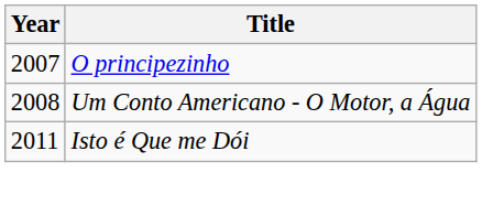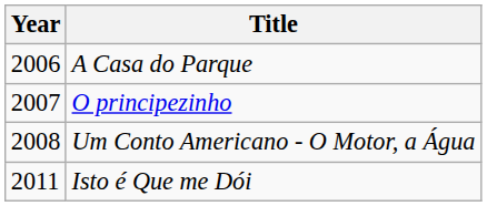+ row: 2006 | A Casa do Parque
